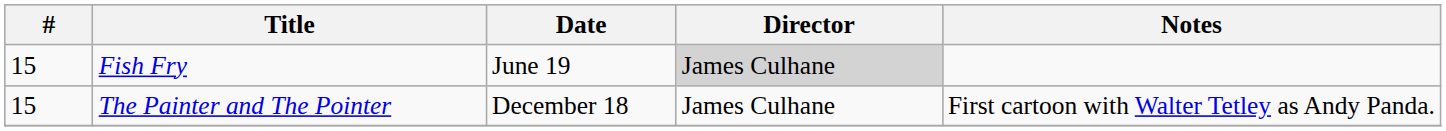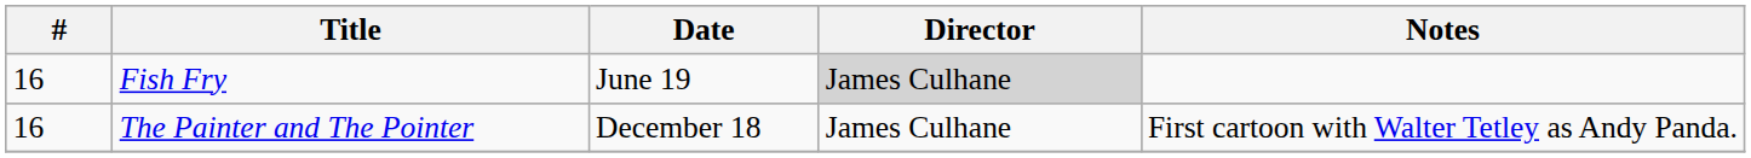Fish Fry | #: 15 -> 16
The Painter and The Pointer | #: 15 -> 16
